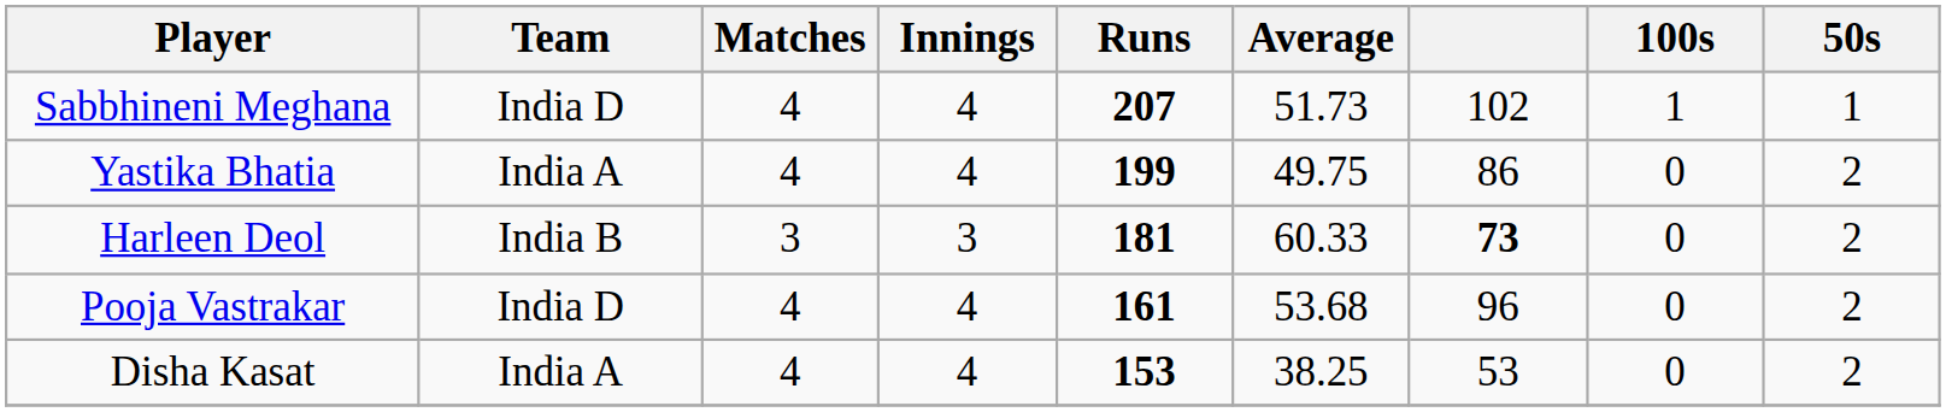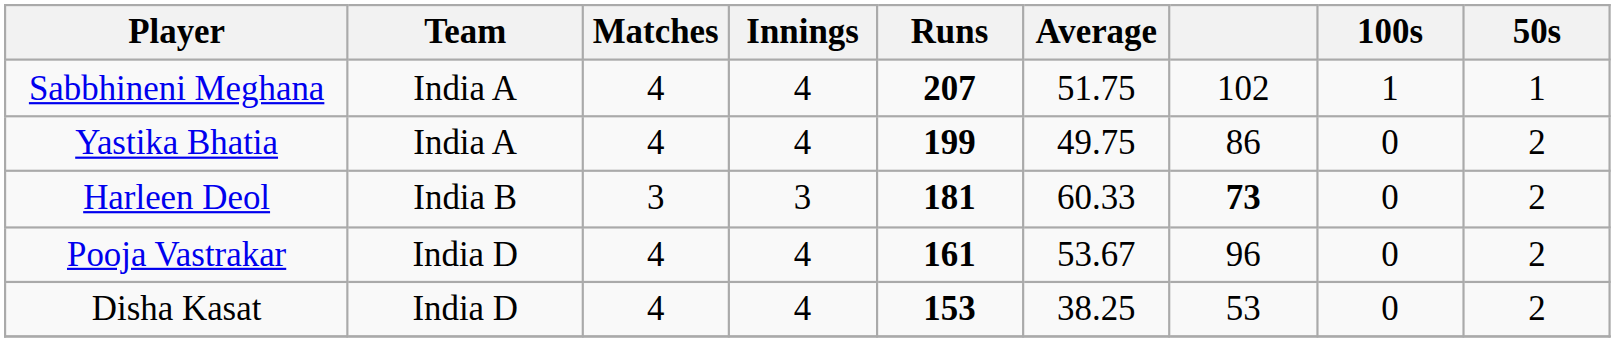Sabbhineni Meghana | Team: India D -> India A
Sabbhineni Meghana | Average: 51.73 -> 51.75
Pooja Vastrakar | Average: 53.68 -> 53.67
Disha Kasat | Team: India A -> India D
